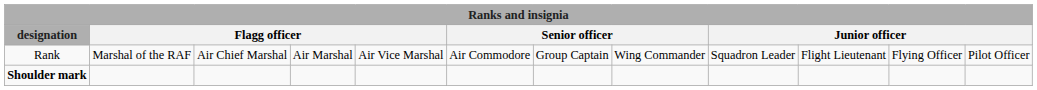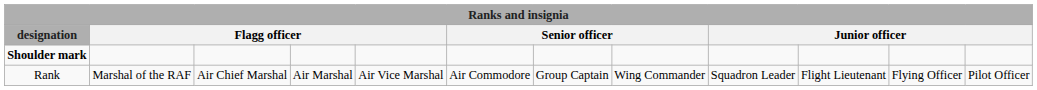rows swapped: Shoulder mark <-> Rank
